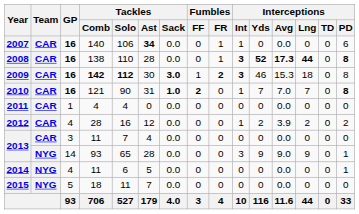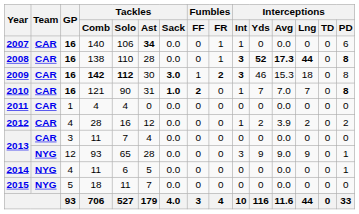2013 / 93 | GP: 14 -> 12
